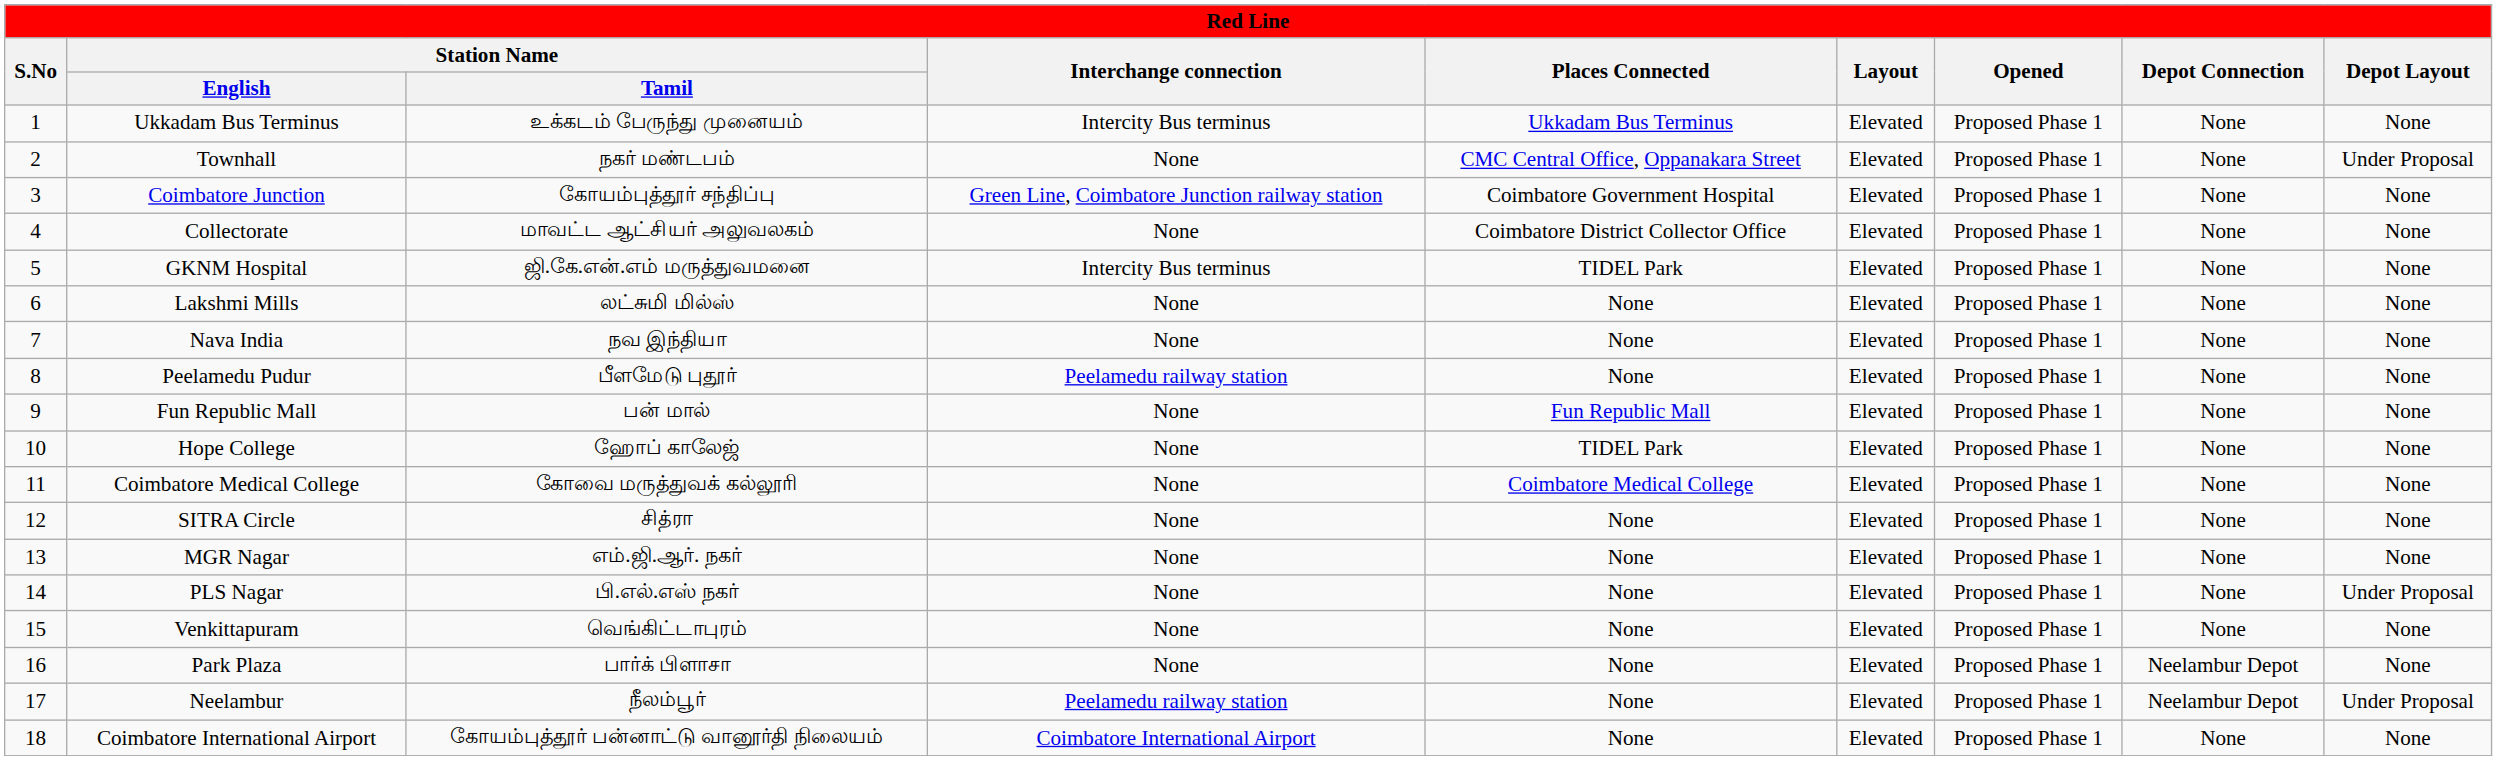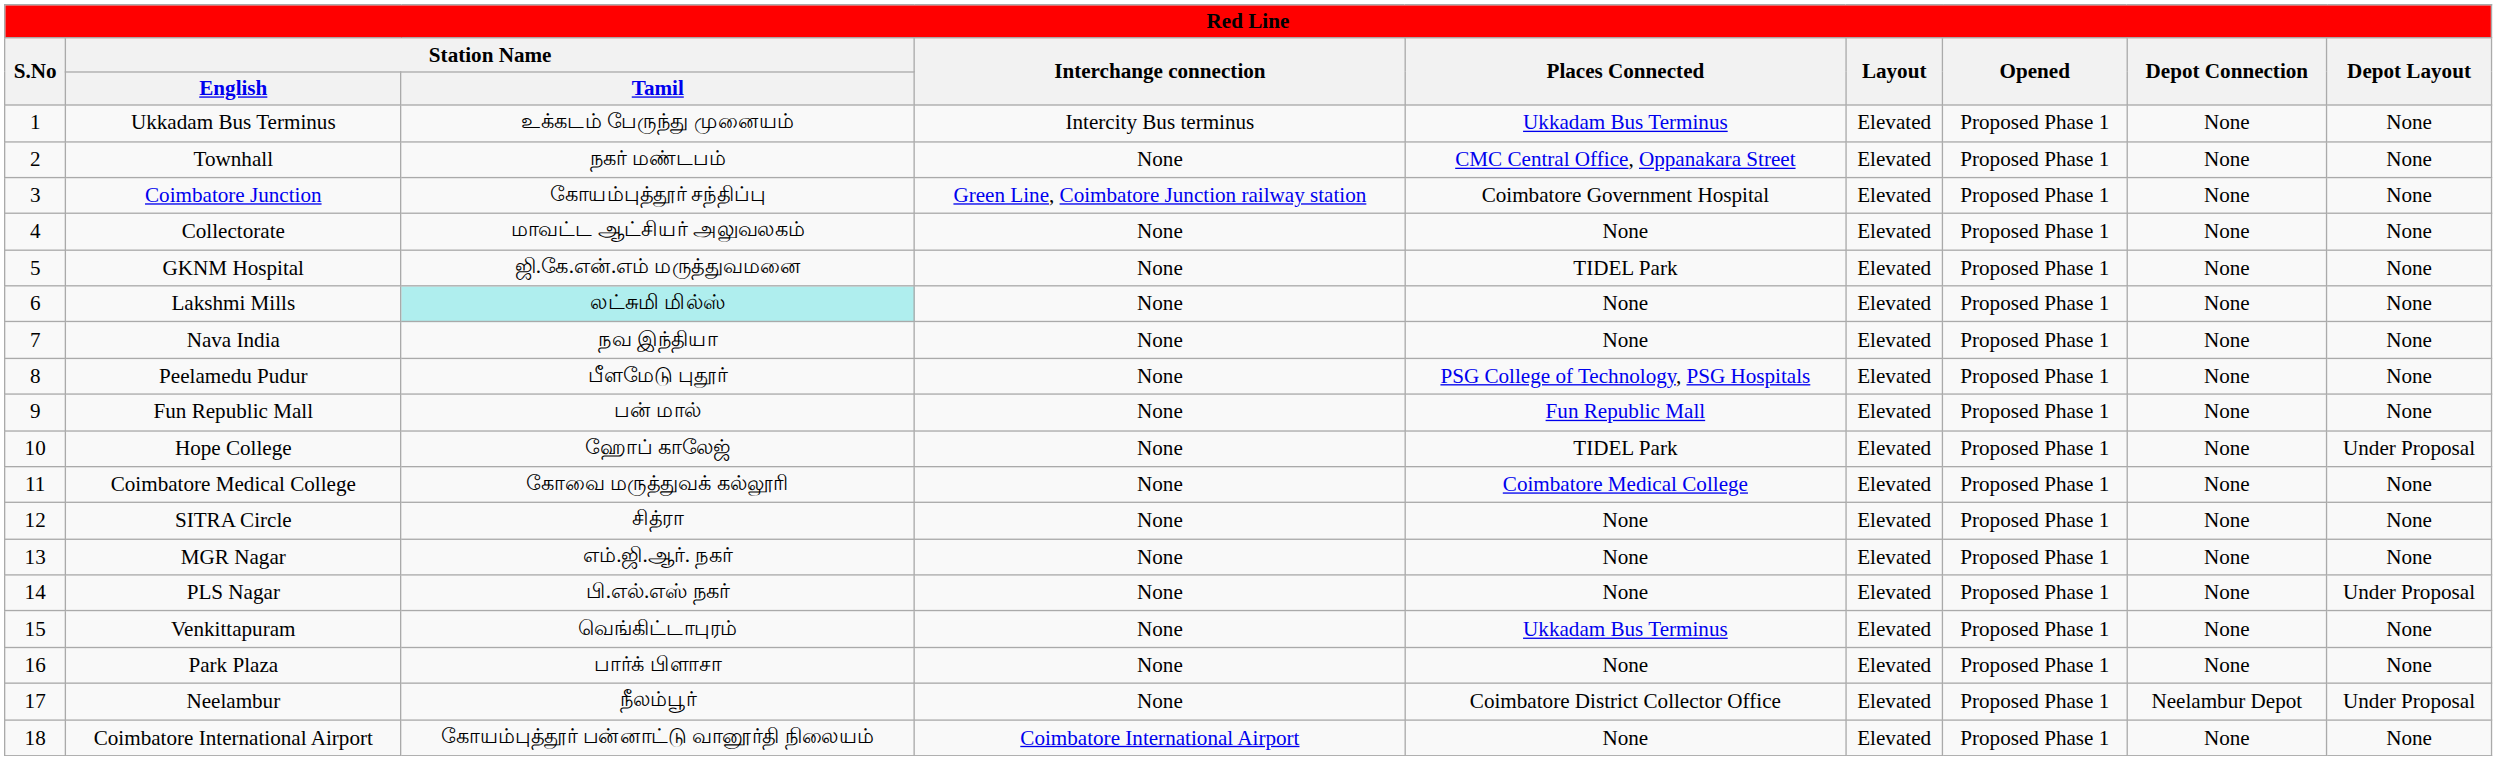Townhall | Depot Layout: Under Proposal -> None
Collectorate | Places Connected: Coimbatore District Collector Office -> None
GKNM Hospital | Interchange connection: Intercity Bus terminus -> None
Lakshmi Mills | Station Name / Tamil: no background -> paleturquoise background
Peelamedu Pudur | Interchange connection: Peelamedu railway station -> None
Peelamedu Pudur | Places Connected: None -> PSG College of Technology, PSG Hospitals
Hope College | Depot Layout: None -> Under Proposal
Venkittapuram | Places Connected: None -> Ukkadam Bus Terminus
Park Plaza | Depot Connection: Neelambur Depot -> None
Neelambur | Interchange connection: Peelamedu railway station -> None
Neelambur | Places Connected: None -> Coimbatore District Collector Office
